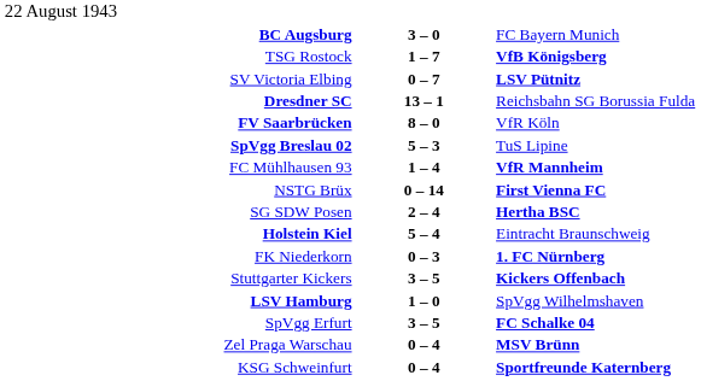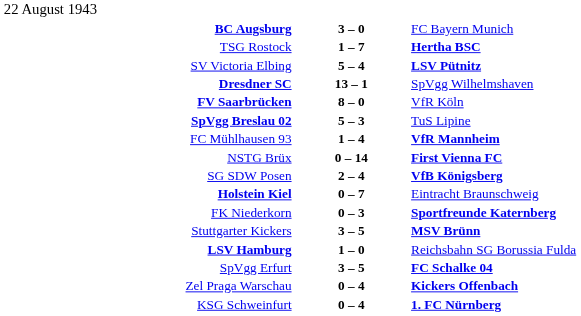TSG Rostock | column 3: VfB Königsberg -> Hertha BSC
SV Victoria Elbing | column 2: 0 – 7 -> 5 – 4
Dresdner SC | column 3: Reichsbahn SG Borussia Fulda -> SpVgg Wilhelmshaven
SG SDW Posen | column 3: Hertha BSC -> VfB Königsberg
Holstein Kiel | column 2: 5 – 4 -> 0 – 7
FK Niederkorn | column 3: 1. FC Nürnberg -> Sportfreunde Katernberg
Stuttgarter Kickers | column 3: Kickers Offenbach -> MSV Brünn
LSV Hamburg | column 3: SpVgg Wilhelmshaven -> Reichsbahn SG Borussia Fulda
Zel Praga Warschau | column 3: MSV Brünn -> Kickers Offenbach
KSG Schweinfurt | column 3: Sportfreunde Katernberg -> 1. FC Nürnberg
